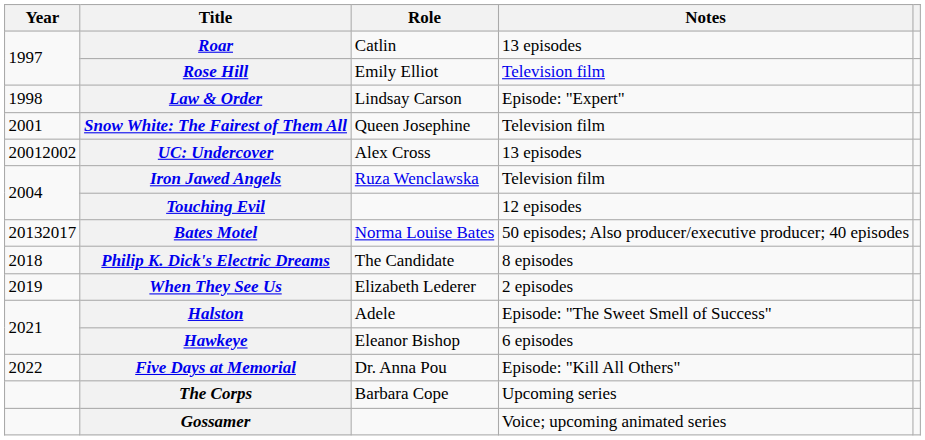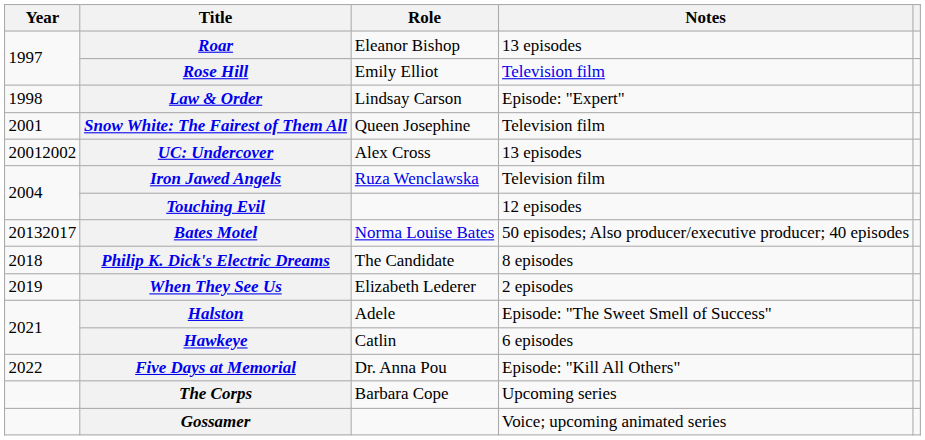Roar | Role: Catlin -> Eleanor Bishop
Hawkeye | Role: Eleanor Bishop -> Catlin
